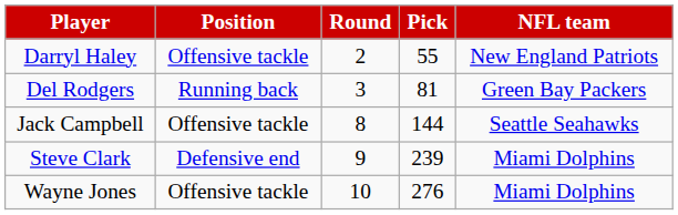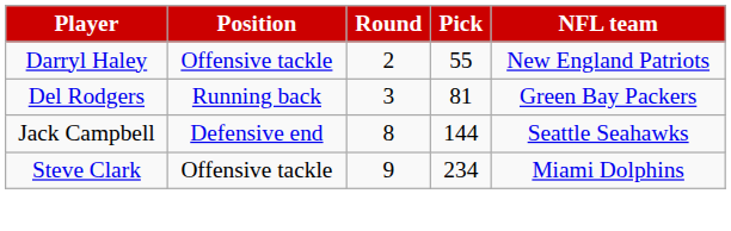Jack Campbell | Position: Offensive tackle -> Defensive end
Steve Clark | Position: Defensive end -> Offensive tackle
Steve Clark | Pick: 239 -> 234
- row: Wayne Jones | Offensive tackle | 10 | 276 | Miami Dolphins
